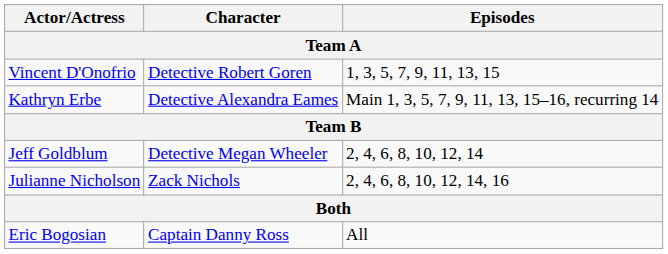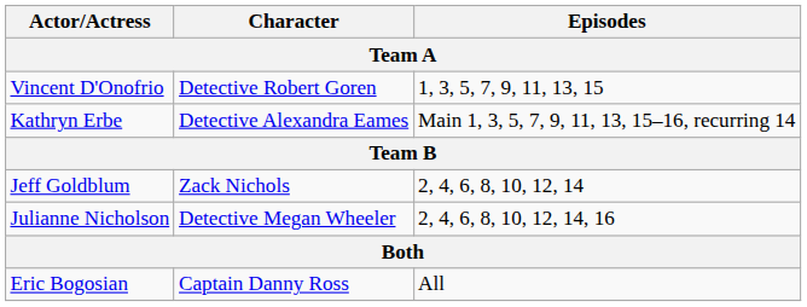Jeff Goldblum | Character: Detective Megan Wheeler -> Zack Nichols
Julianne Nicholson | Character: Zack Nichols -> Detective Megan Wheeler
